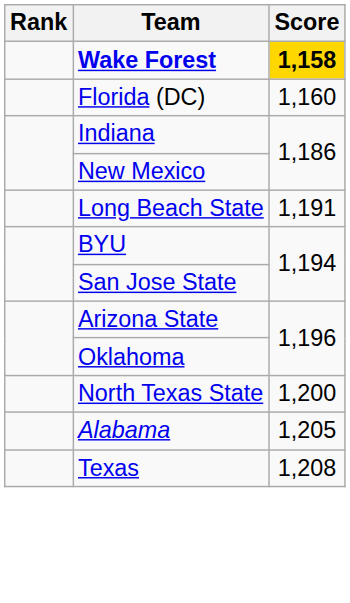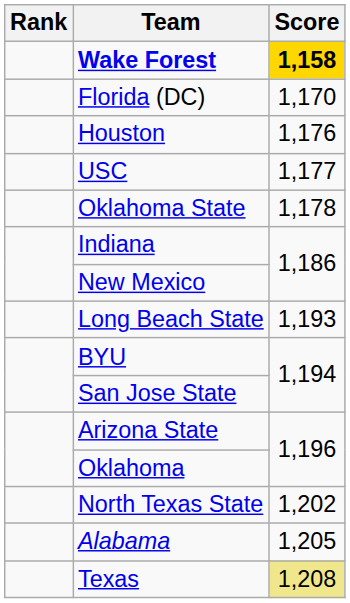Florida (DC) | Score: 1,160 -> 1,170
+ row: Houston | 1,176
+ row: USC | 1,177
+ row: Oklahoma State | 1,178
Long Beach State | Score: 1,191 -> 1,193
North Texas State | Score: 1,200 -> 1,202
Texas | Score: no background -> khaki background
